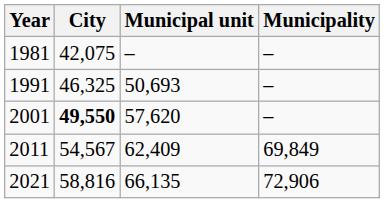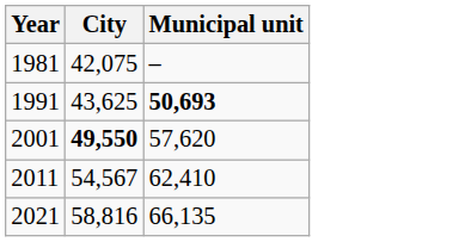- column: Municipality | – | – | – | 69,849 | 72,906
1991 | City: 46,325 -> 43,625
1991 | Municipal unit: normal -> bold
2011 | Municipal unit: 62,409 -> 62,410
